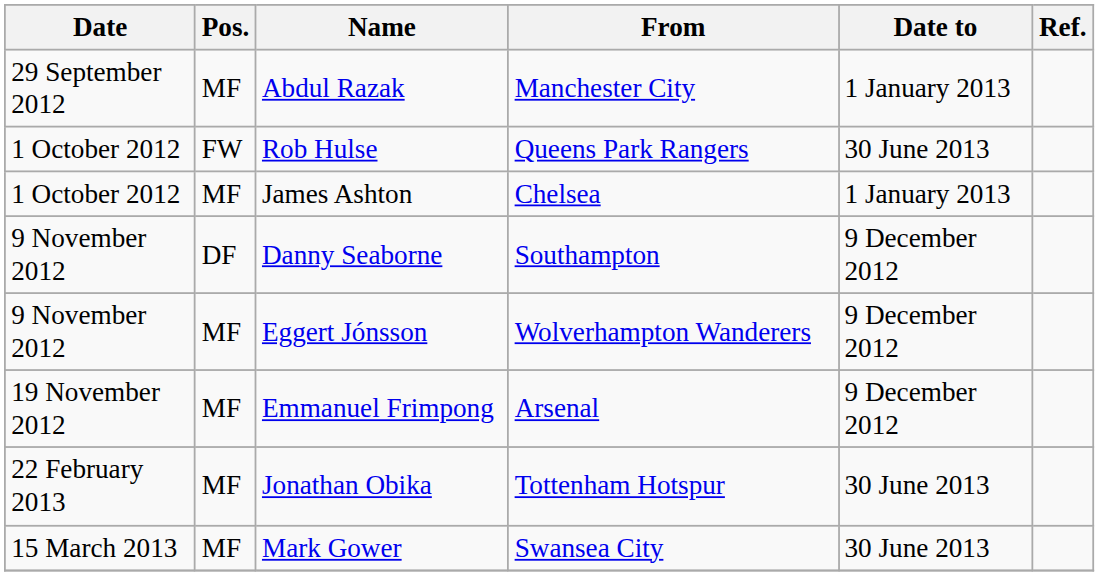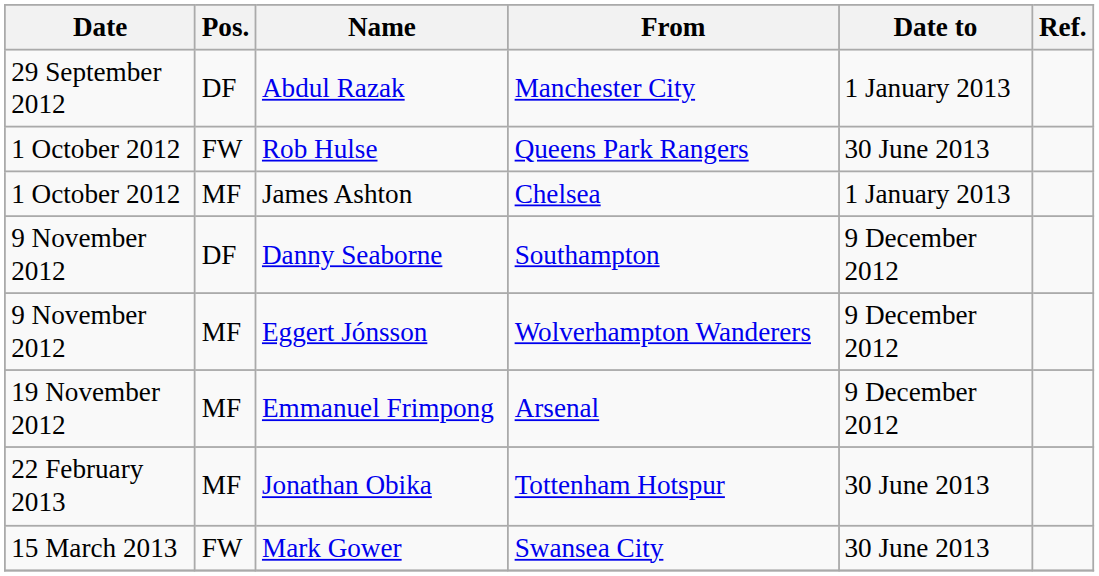Abdul Razak | Pos.: MF -> DF
Mark Gower | Pos.: MF -> FW
